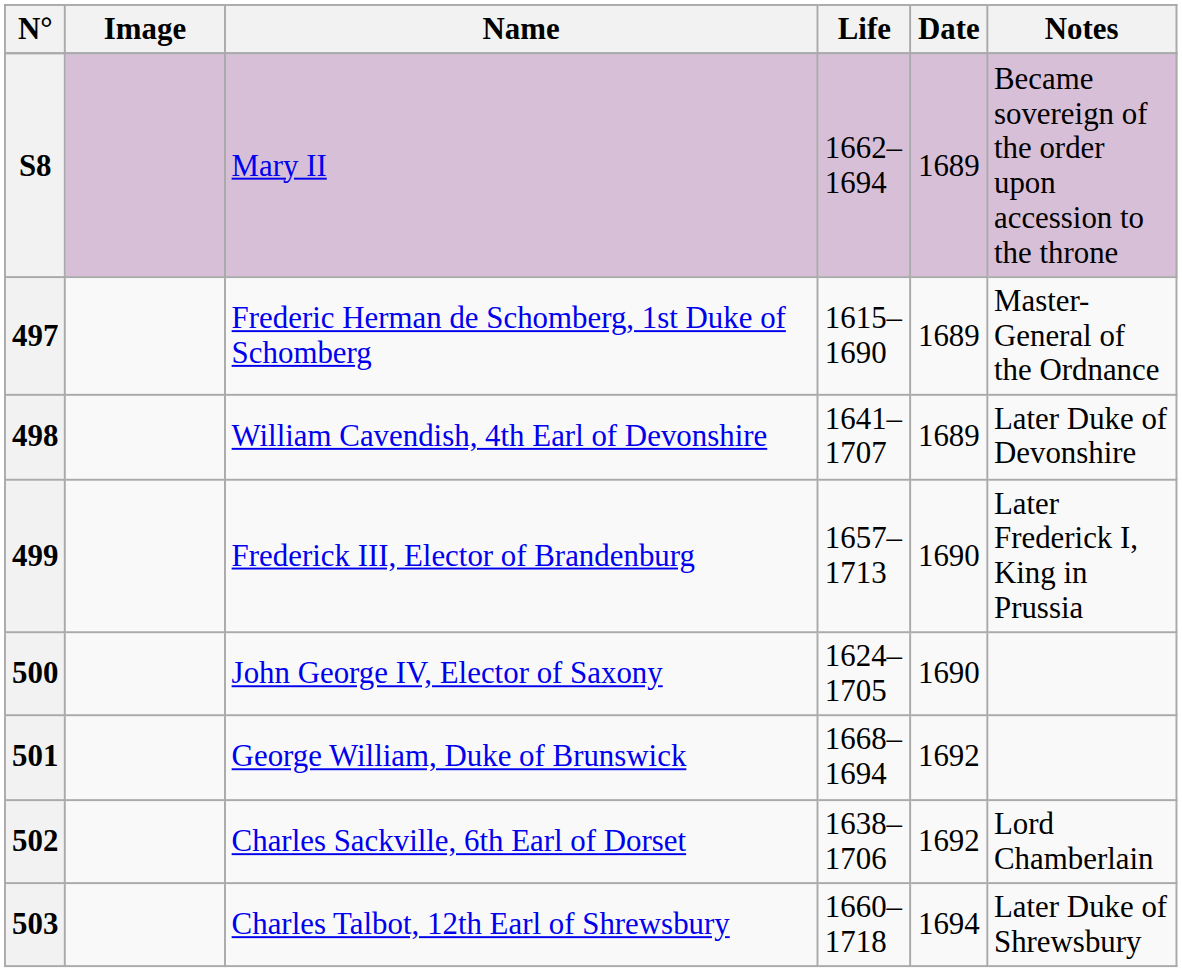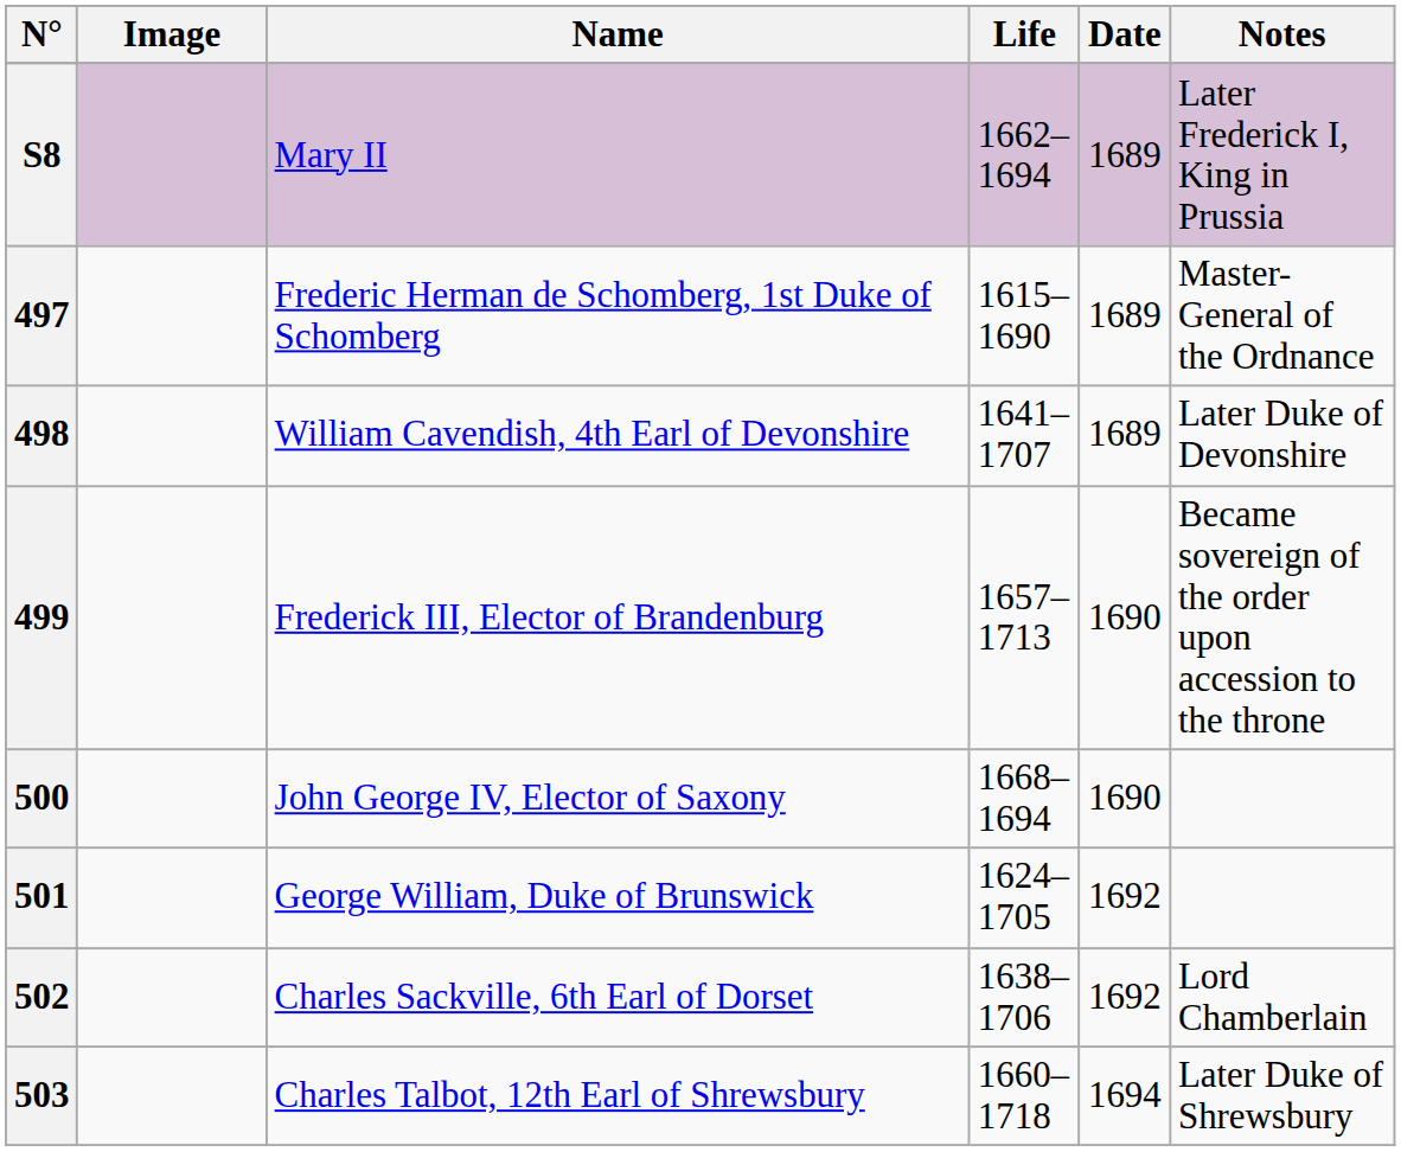S8 | Notes: Became sovereign of the order upon accession to the throne -> Later Frederick I, King in Prussia
499 | Notes: Later Frederick I, King in Prussia -> Became sovereign of the order upon accession to the throne
500 | Life: 1624–1705 -> 1668–1694
501 | Life: 1668–1694 -> 1624–1705
